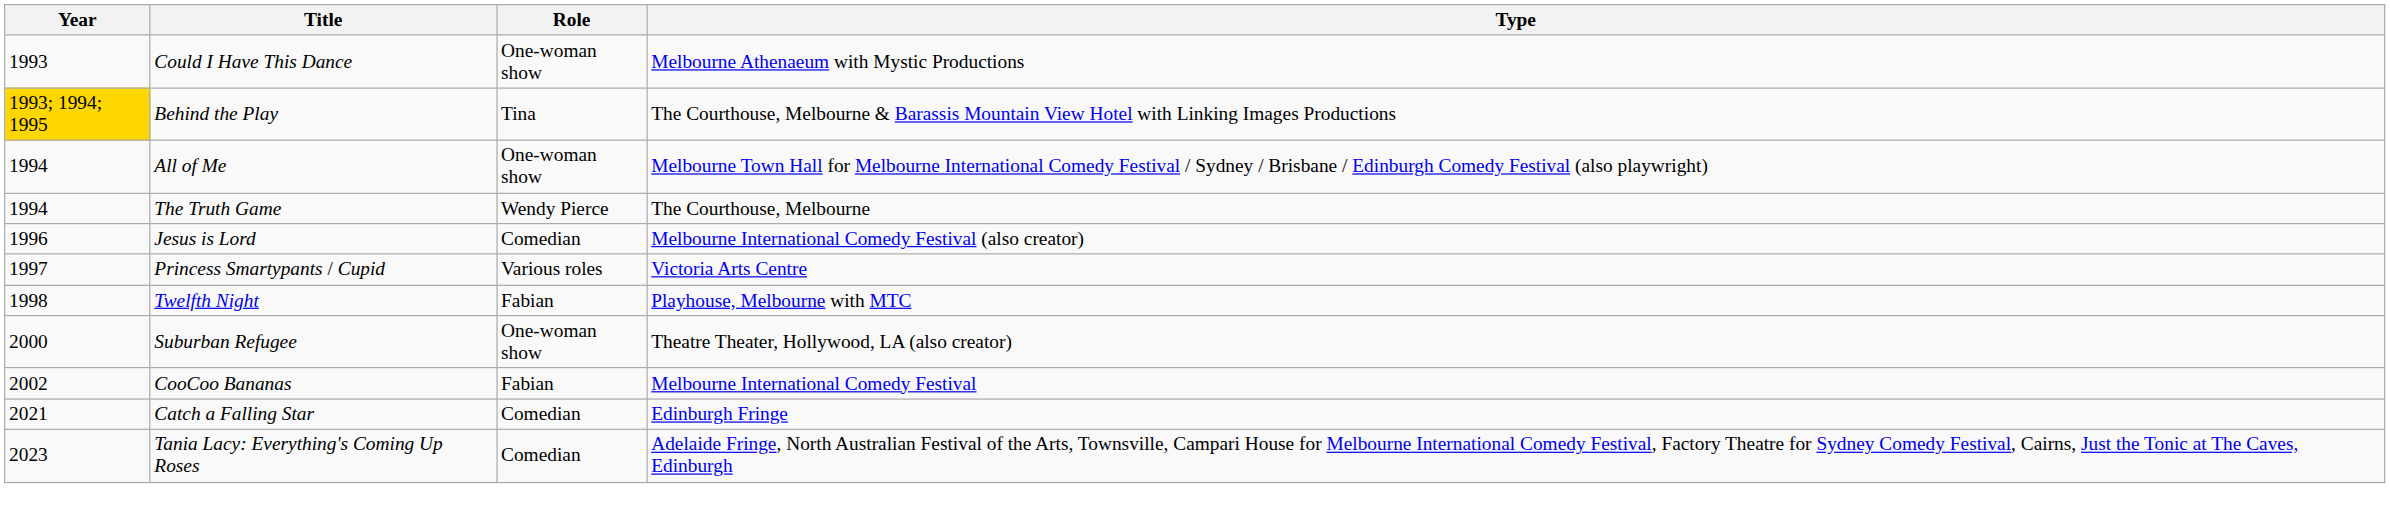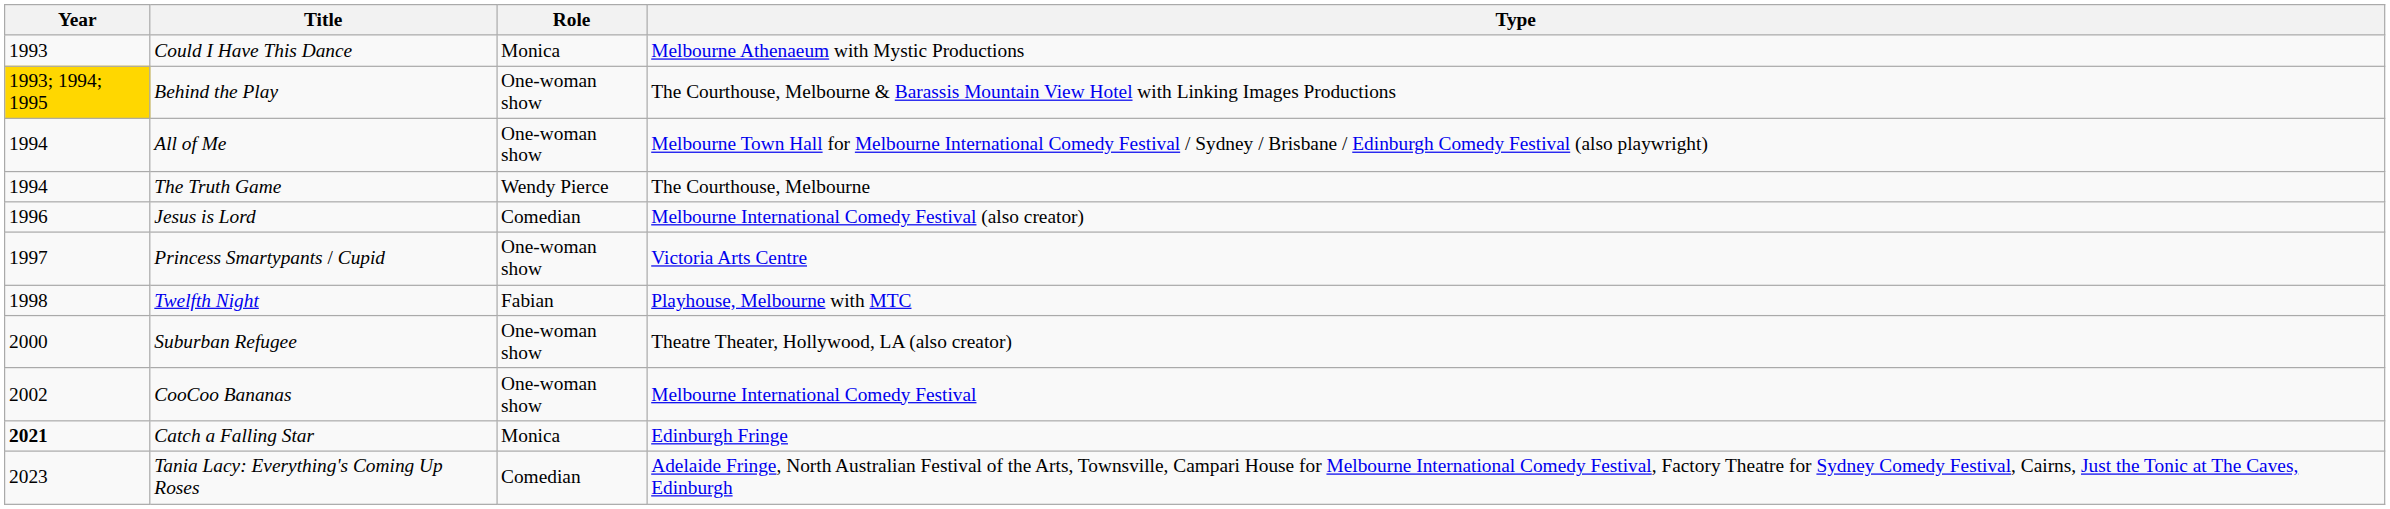Could I Have This Dance | Role: One-woman show -> Monica
Behind the Play | Role: Tina -> One-woman show
Princess Smartypants / Cupid | Role: Various roles -> One-woman show
CooCoo Bananas | Role: Fabian -> One-woman show
Catch a Falling Star | Year: normal -> bold
Catch a Falling Star | Role: Comedian -> Monica
